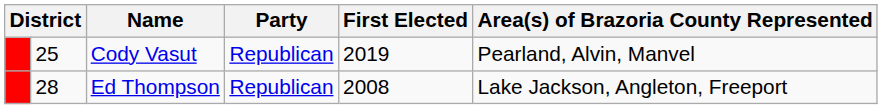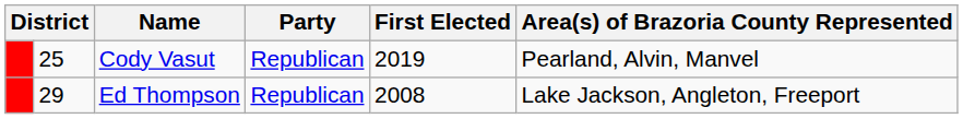Ed Thompson | column 2: 28 -> 29
